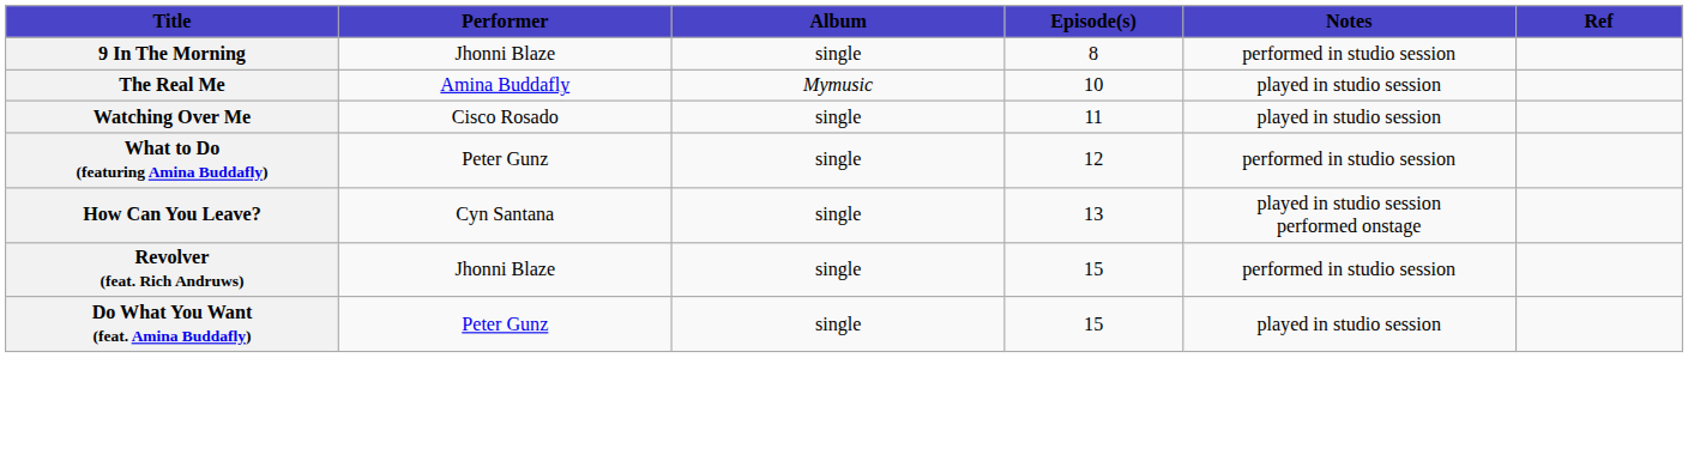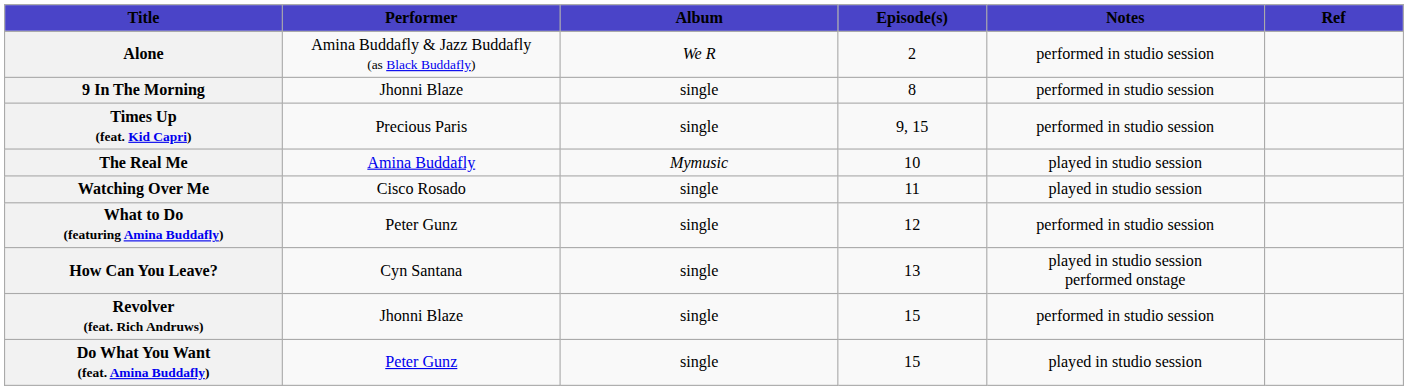+ row: Alone | Amina Buddafly & Jazz Buddafly (as Black Buddafly) | We R | 2 | performed in studio session
+ row: Times Up (feat. Kid Capri) | Precious Paris | single | 9, 15 | performed in studio session
